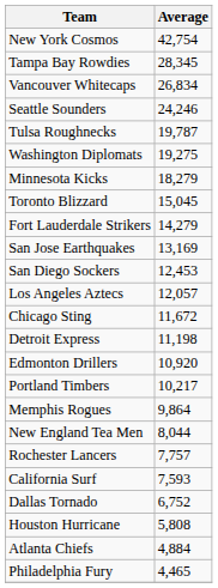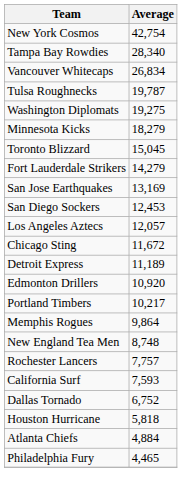Tampa Bay Rowdies | Average: 28,345 -> 28,340
- row: Seattle Sounders | 24,246
Detroit Express | Average: 11,198 -> 11,189
New England Tea Men | Average: 8,044 -> 8,748
Houston Hurricane | Average: 5,808 -> 5,818
